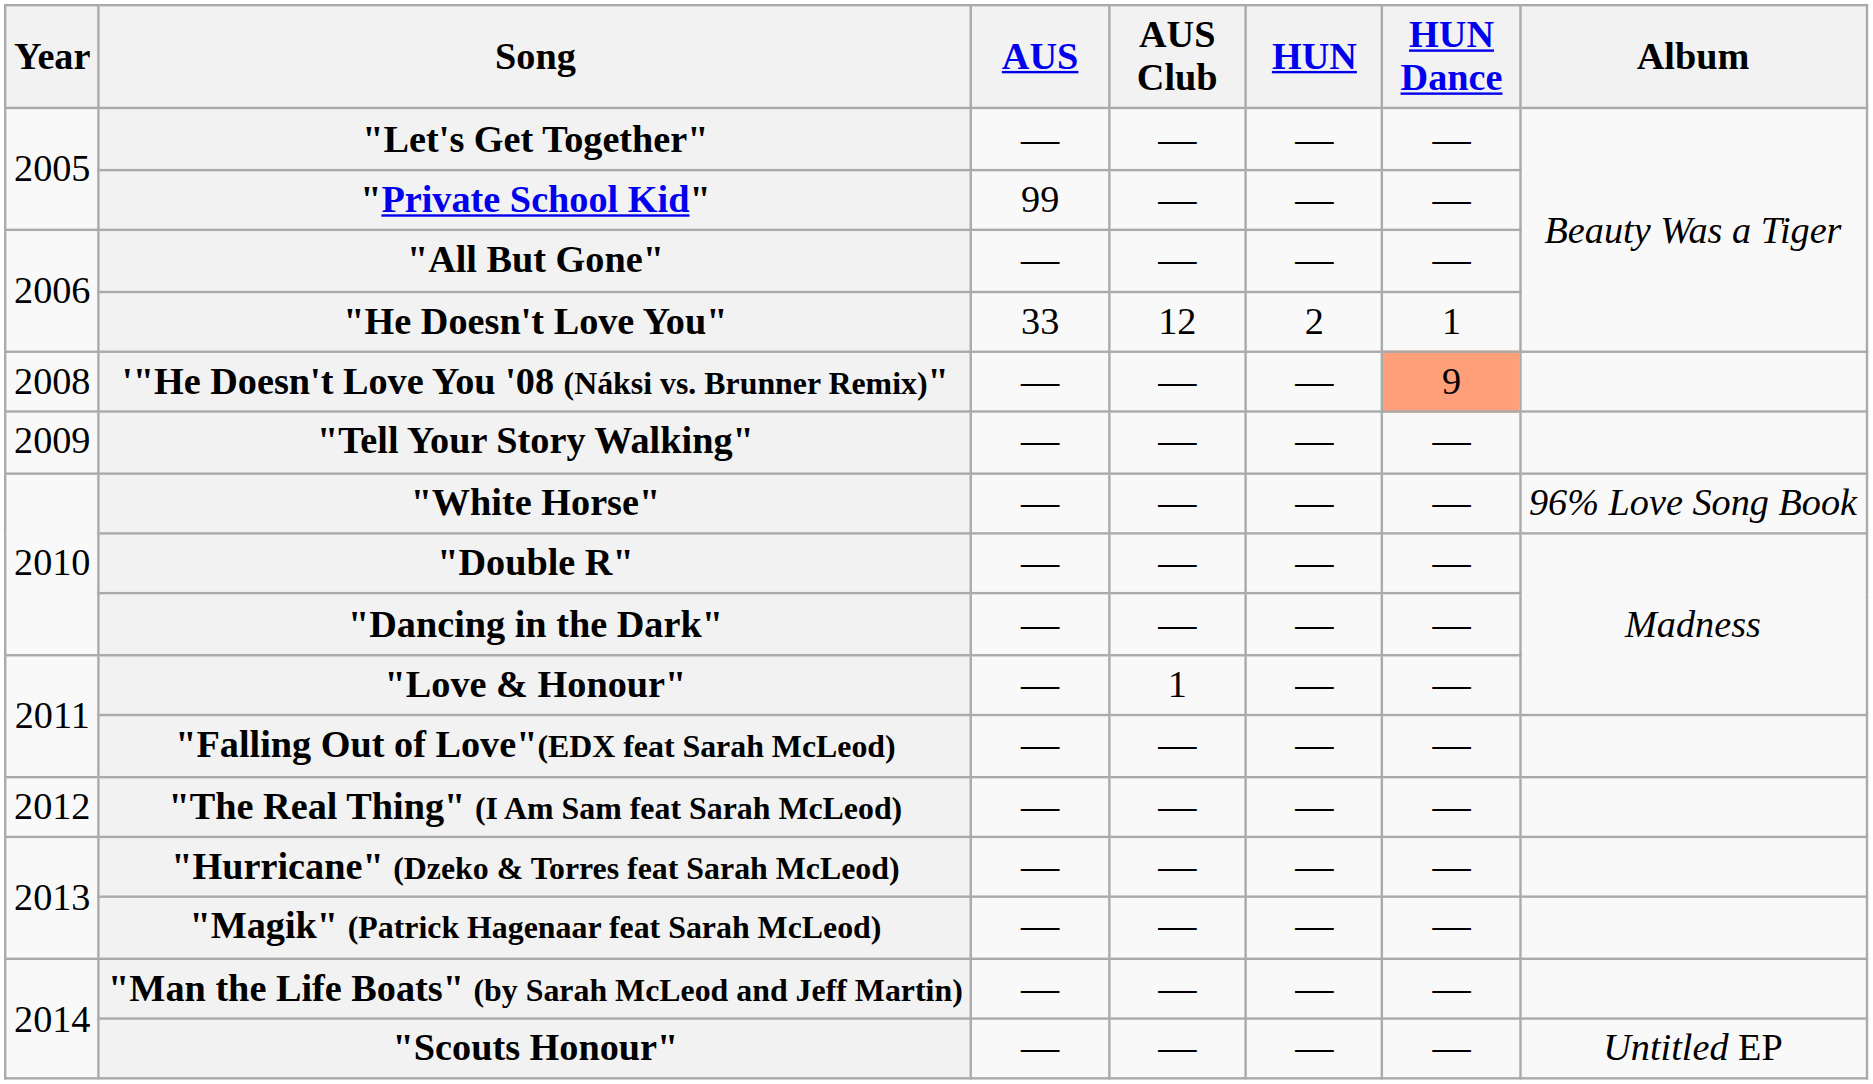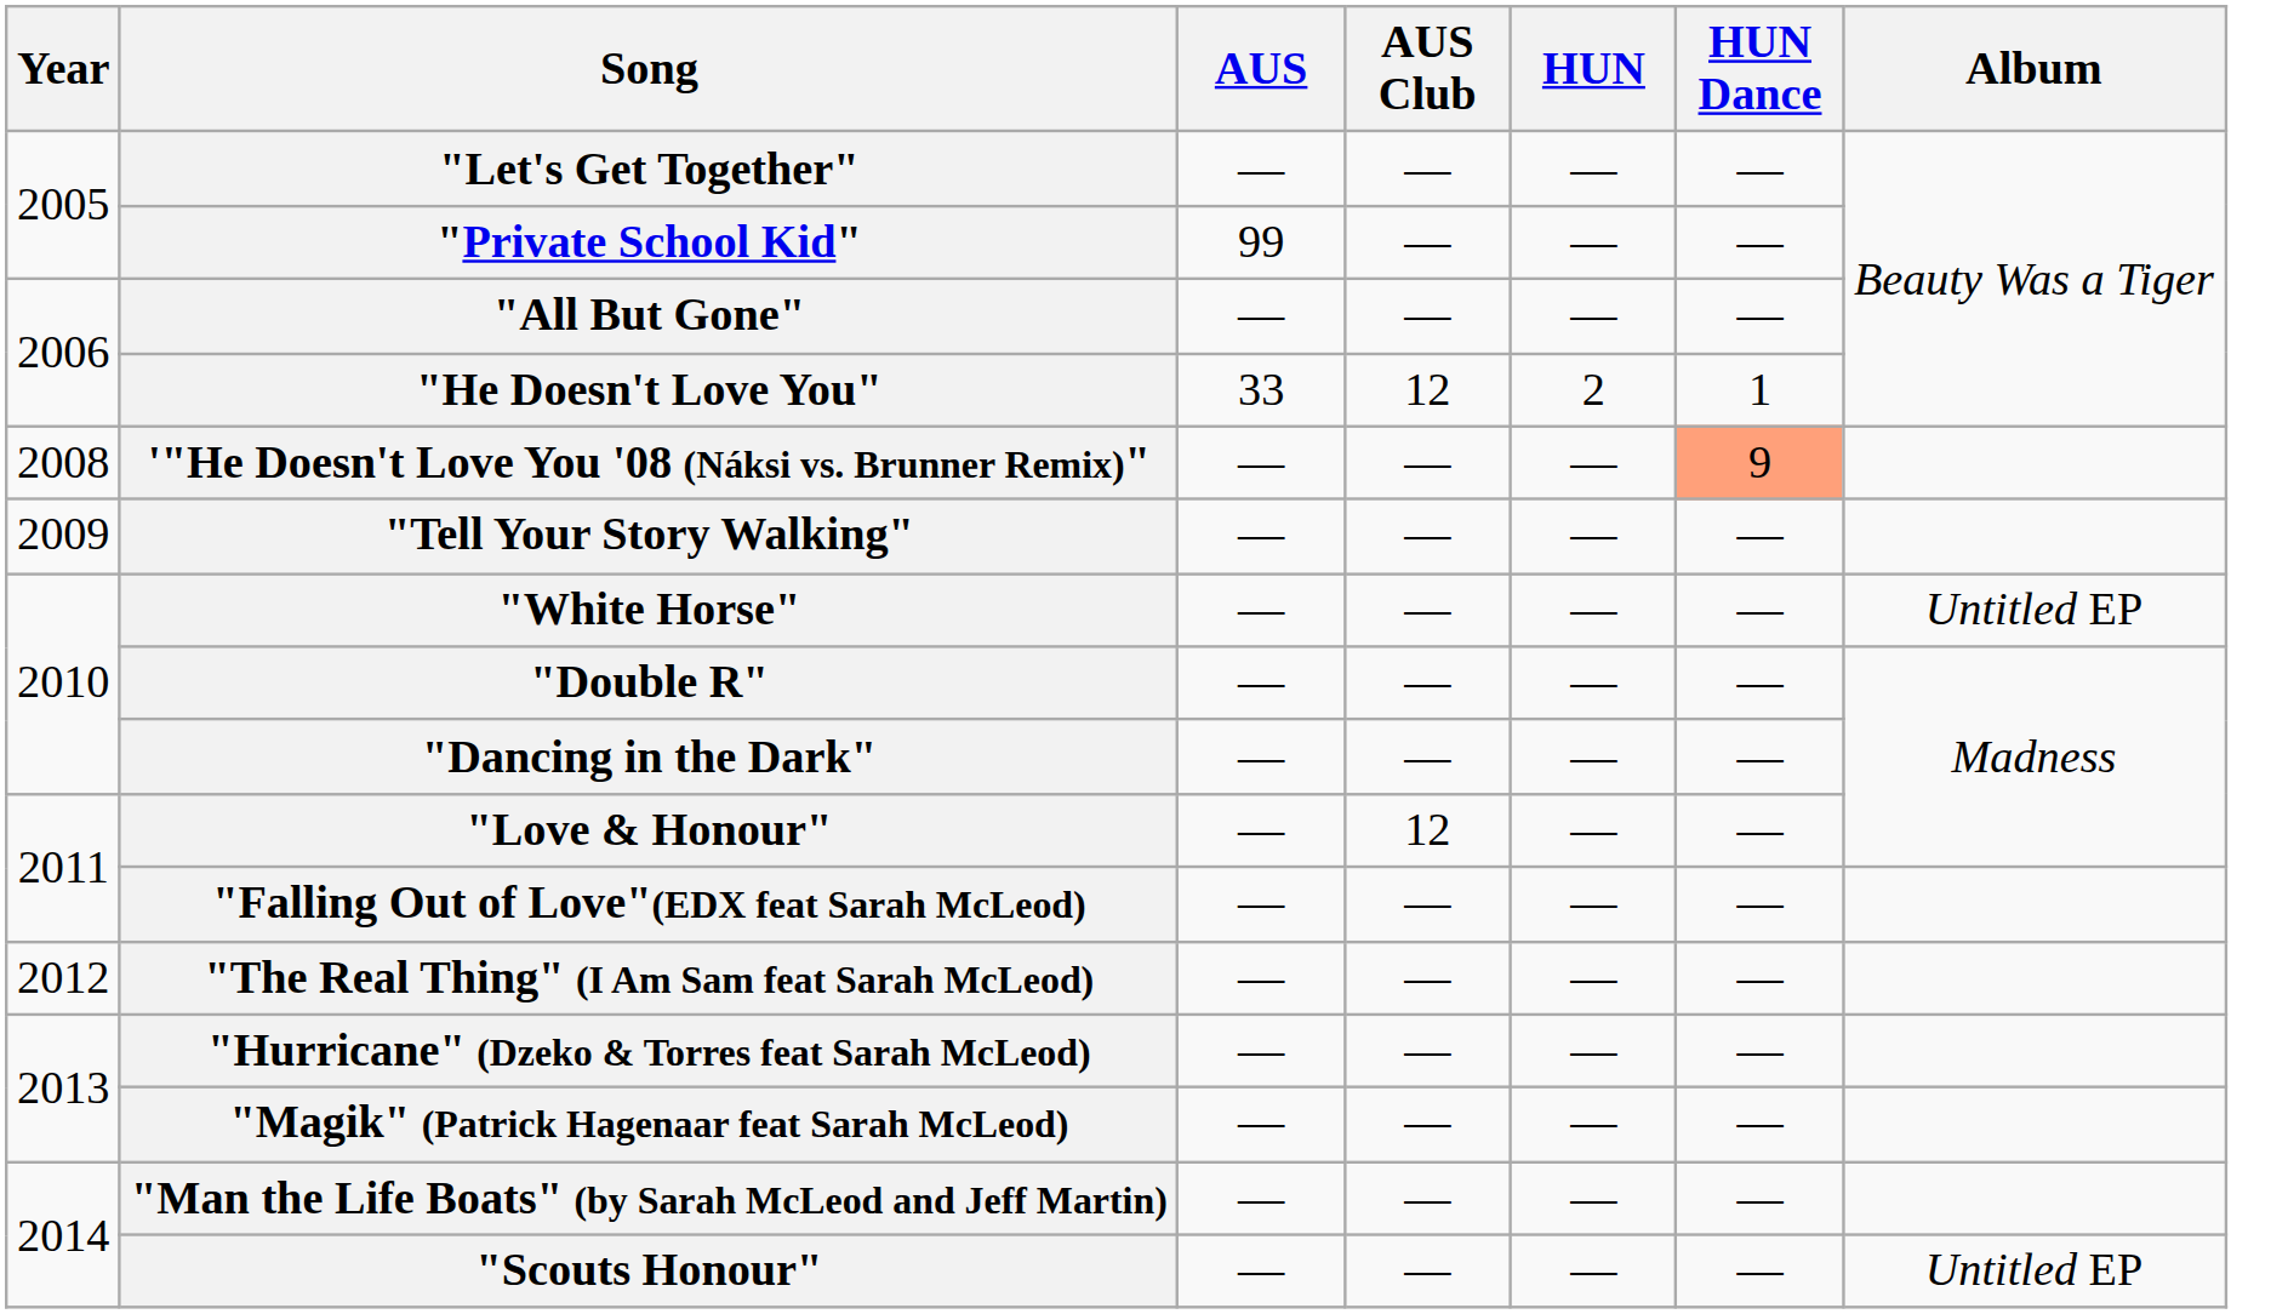"White Horse" | Album: 96% Love Song Book -> Untitled EP
"Love & Honour" | AUS Club: 1 -> 12
